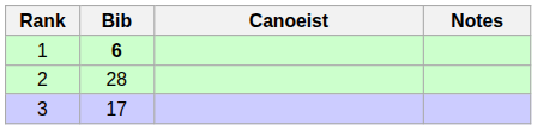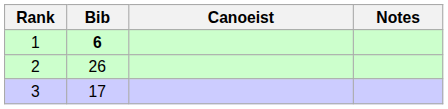2 | Bib: 28 -> 26
